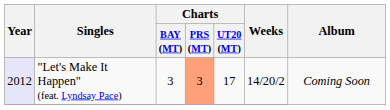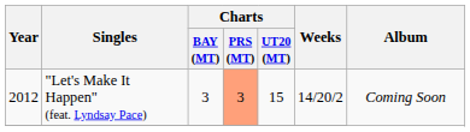"Let's Make It Happen" (feat. Lyndsay Pace) | Year: lavender background -> no background
"Let's Make It Happen" (feat. Lyndsay Pace) | Charts / UT20 (MT): 17 -> 15
